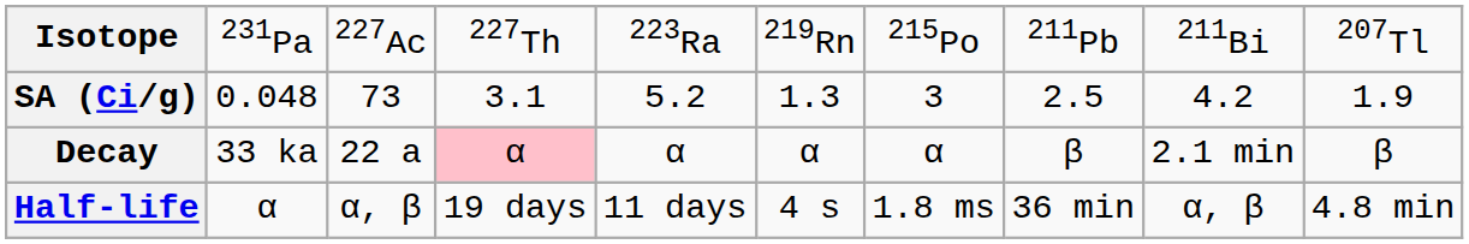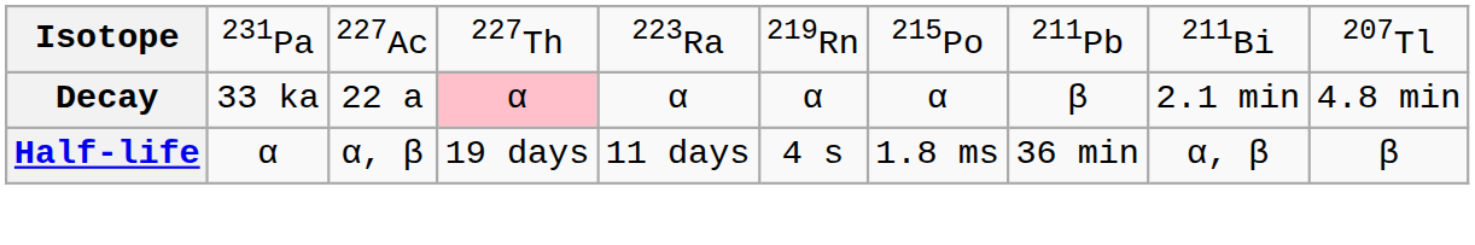- row: SA (Ci/g) | 0.048 | 73 | 3.1 | 5.2 | 1.3 | 3 | 2.5 | 4.2 | 1.9
Decay | column 10: β -> 4.8 min
Half-life | column 10: 4.8 min -> β
